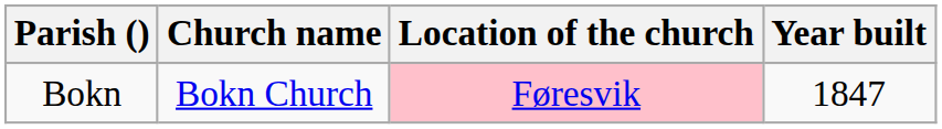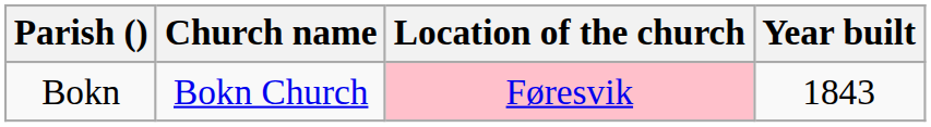Bokn | Year built: 1847 -> 1843
